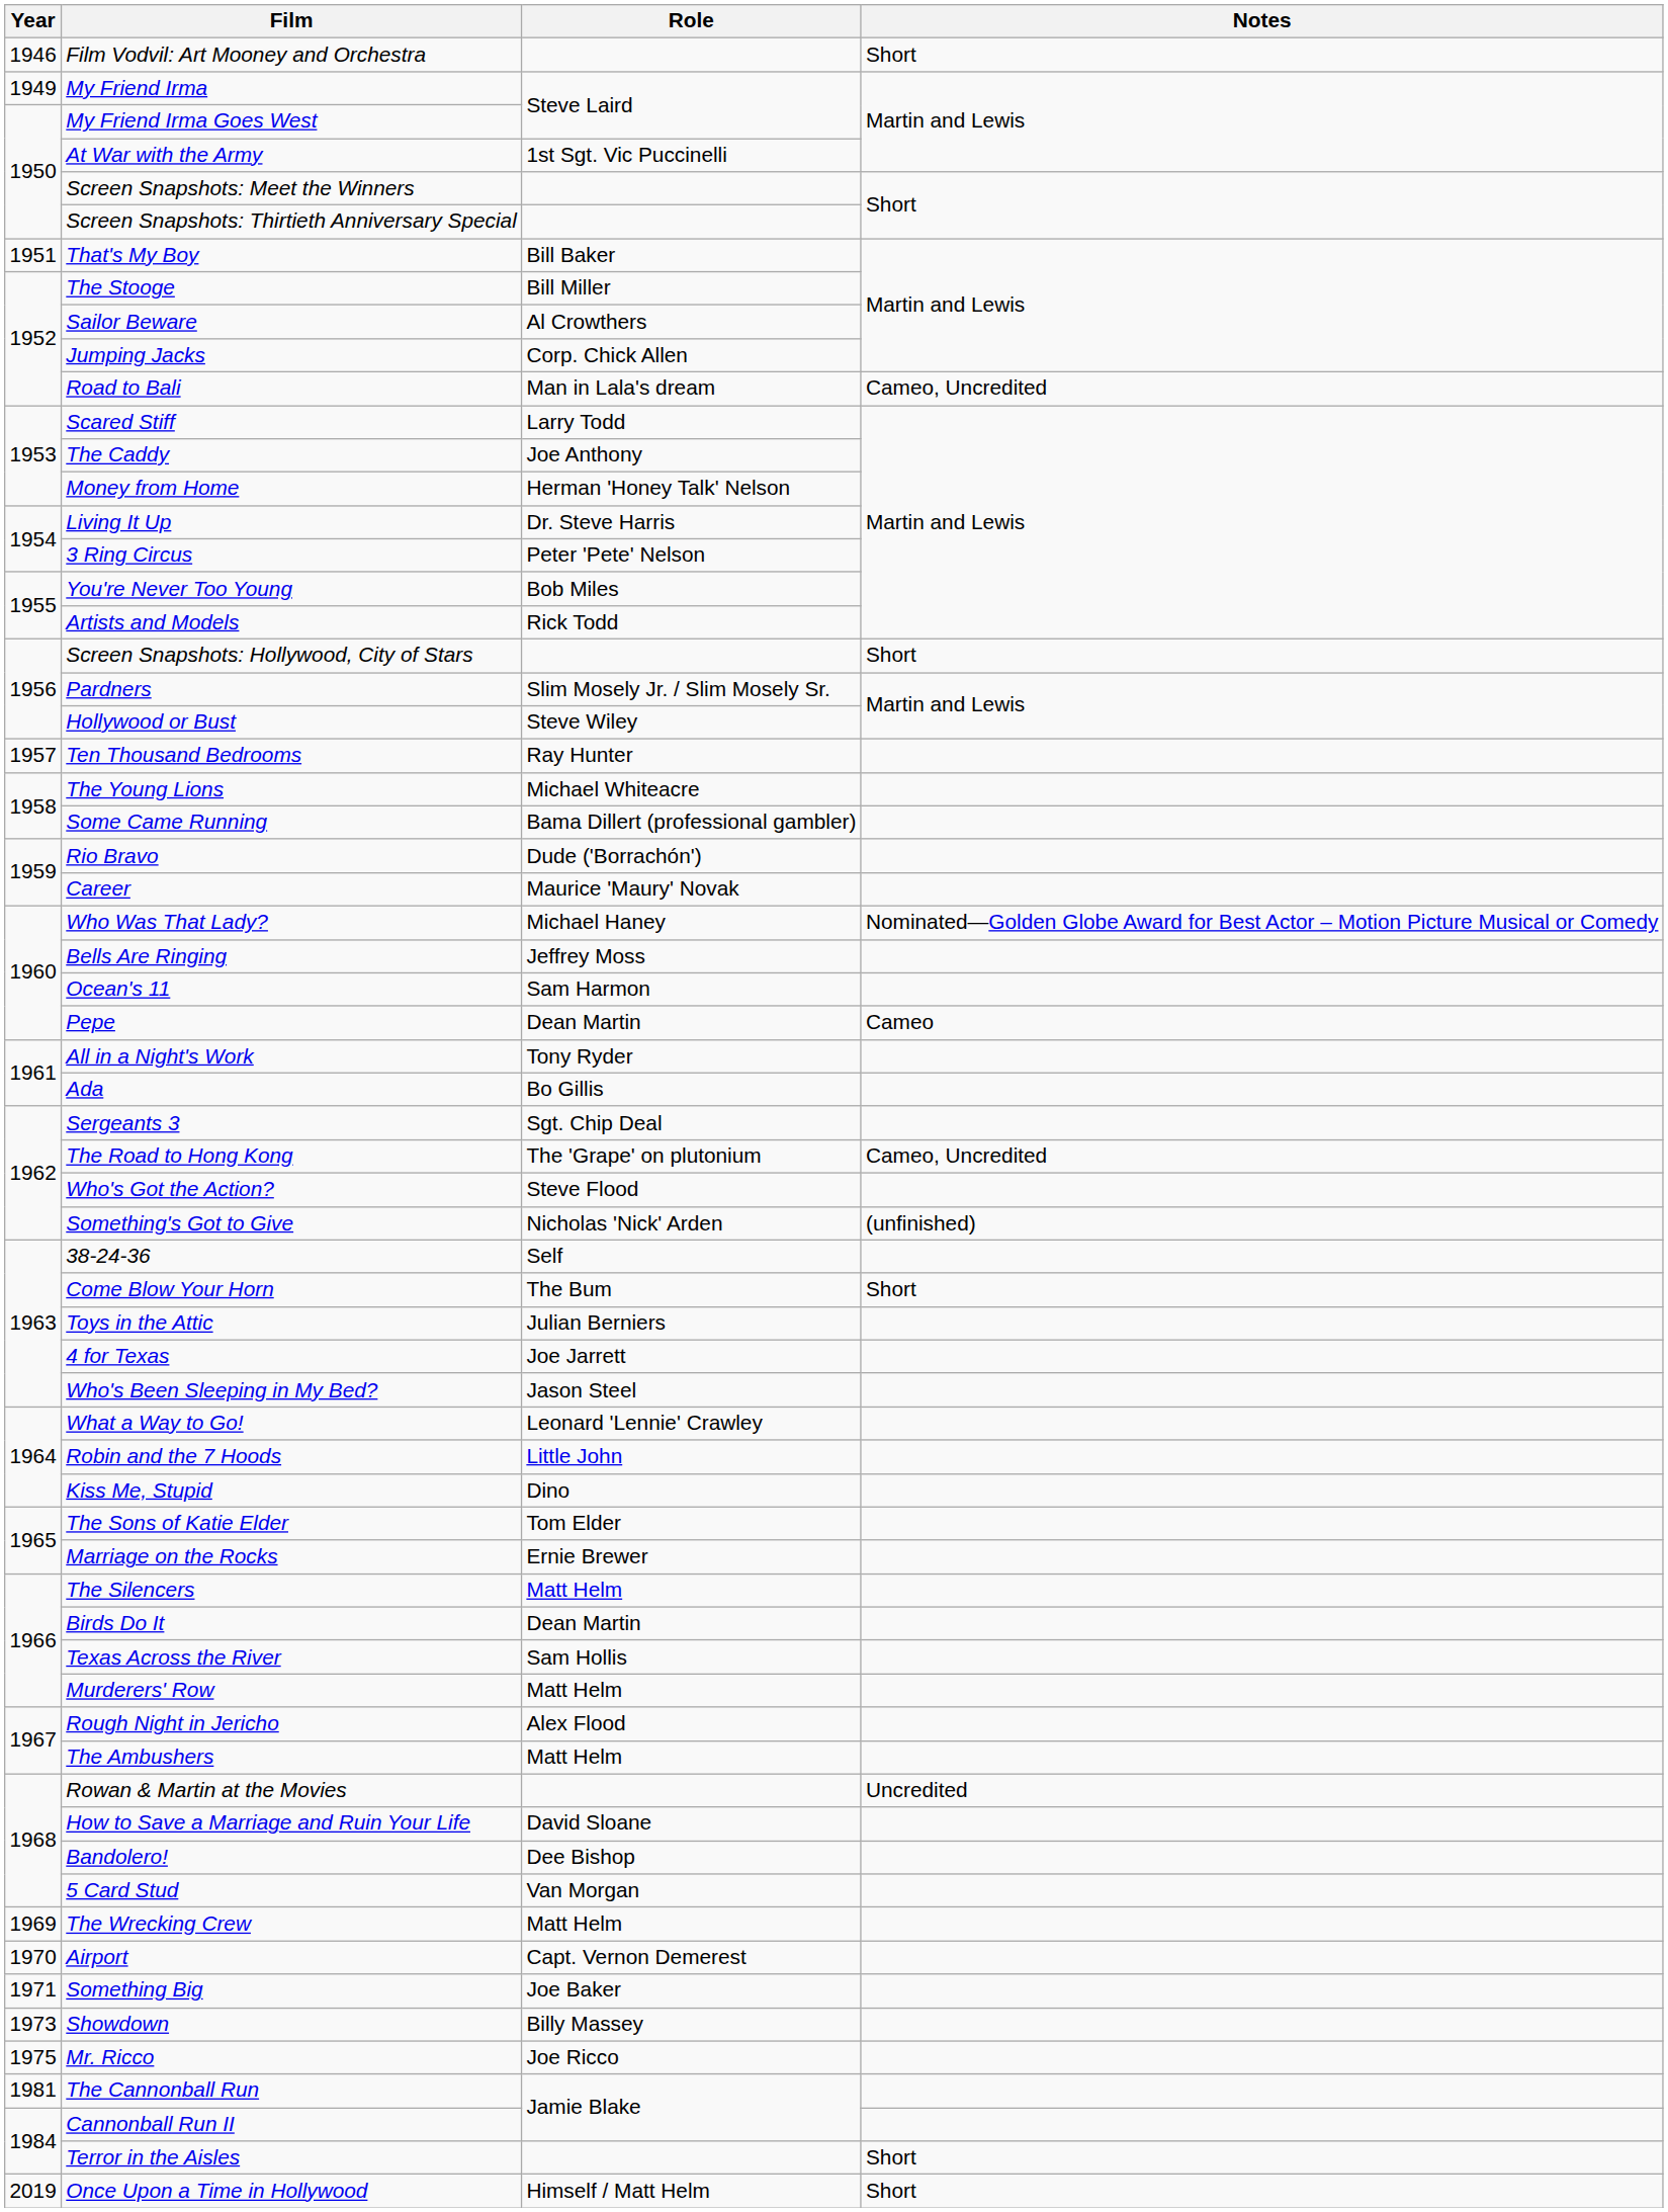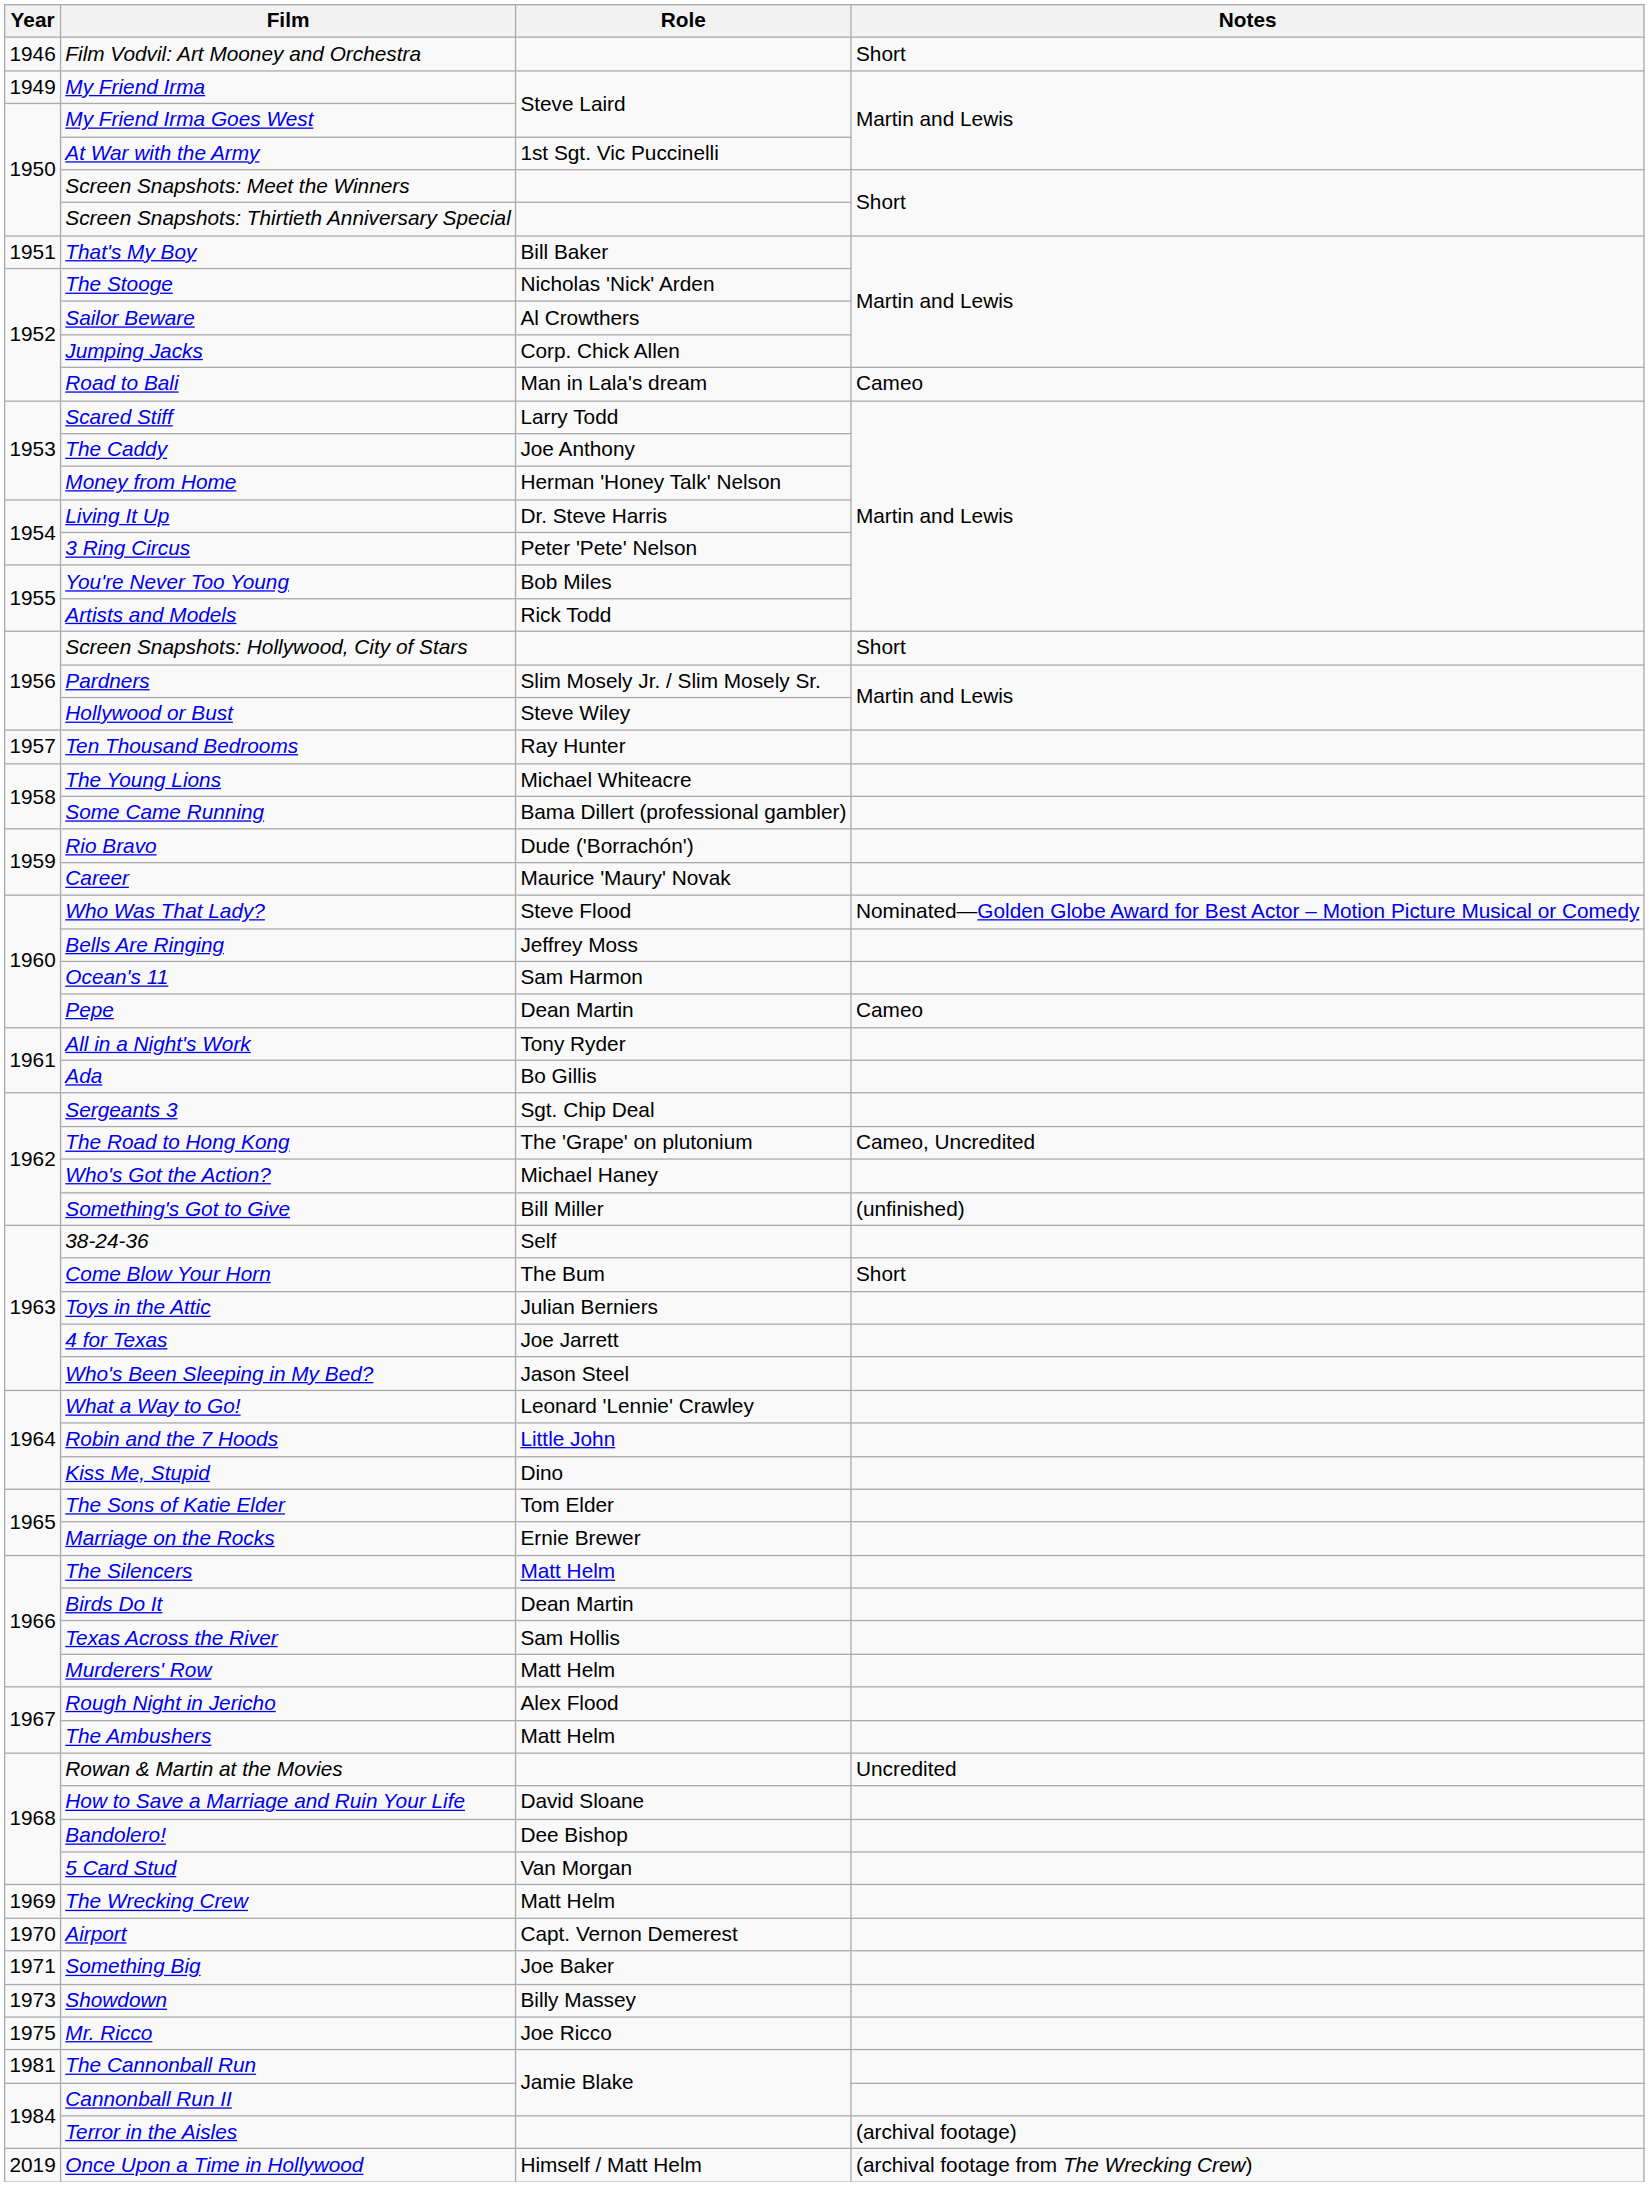The Stooge | Role: Bill Miller -> Nicholas 'Nick' Arden
Road to Bali | Notes: Cameo, Uncredited -> Cameo
Who Was That Lady? | Role: Michael Haney -> Steve Flood
Who's Got the Action? | Role: Steve Flood -> Michael Haney
Something's Got to Give | Role: Nicholas 'Nick' Arden -> Bill Miller
Terror in the Aisles | Notes: Short -> (archival footage)
Once Upon a Time in Hollywood | Notes: Short -> (archival footage from The Wrecking Crew)
